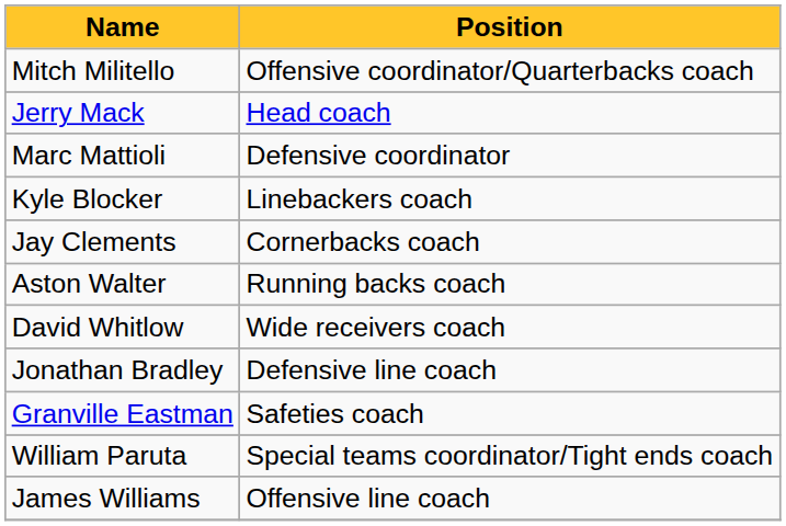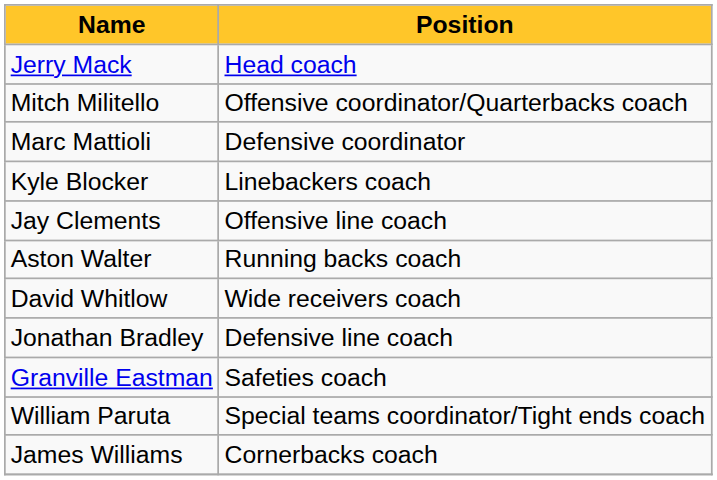rows swapped: Jerry Mack <-> Mitch Militello
Jay Clements | Position: Cornerbacks coach -> Offensive line coach
James Williams | Position: Offensive line coach -> Cornerbacks coach
